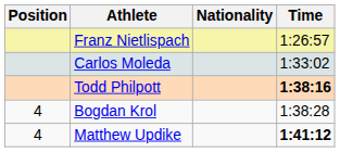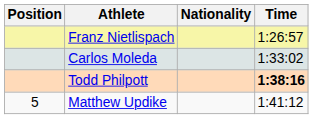- row: 4 | Bogdan Krol | 1:38:28
Matthew Updike | Position: 4 -> 5
Matthew Updike | Time: bold -> normal
